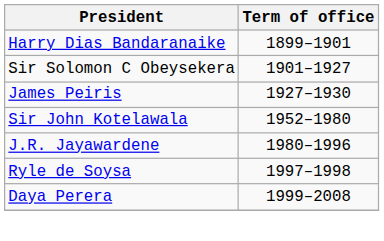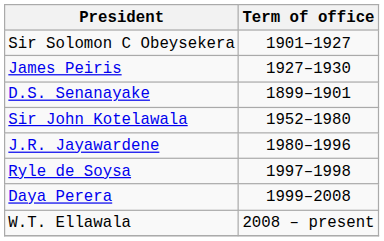- row: Harry Dias Bandaranaike | 1899–1901
+ row: D.S. Senanayake | 1899–1901
+ row: W.T. Ellawala | 2008 – present
